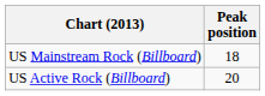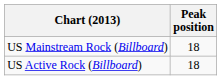US Active Rock (Billboard) | Peak position: 20 -> 18
